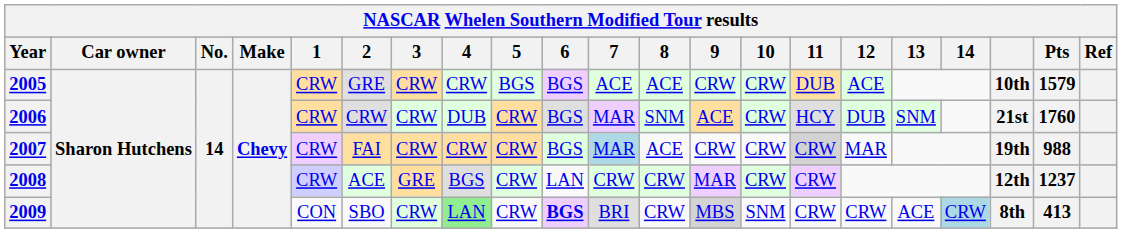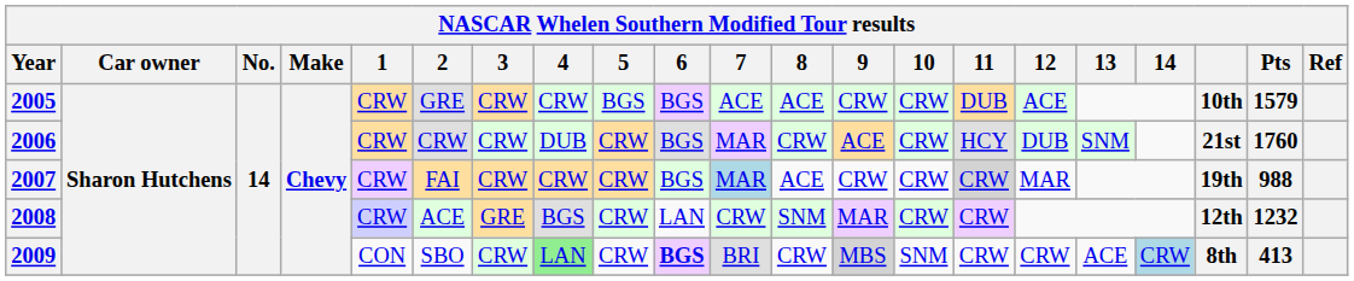2006 | 8: SNM -> CRW
2008 | 8: CRW -> SNM
2008 | Pts: 1237 -> 1232
